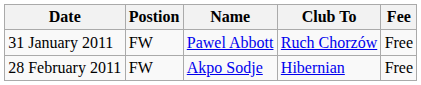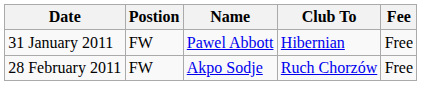31 January 2011 | Club To: Ruch Chorzów -> Hibernian
28 February 2011 | Club To: Hibernian -> Ruch Chorzów
